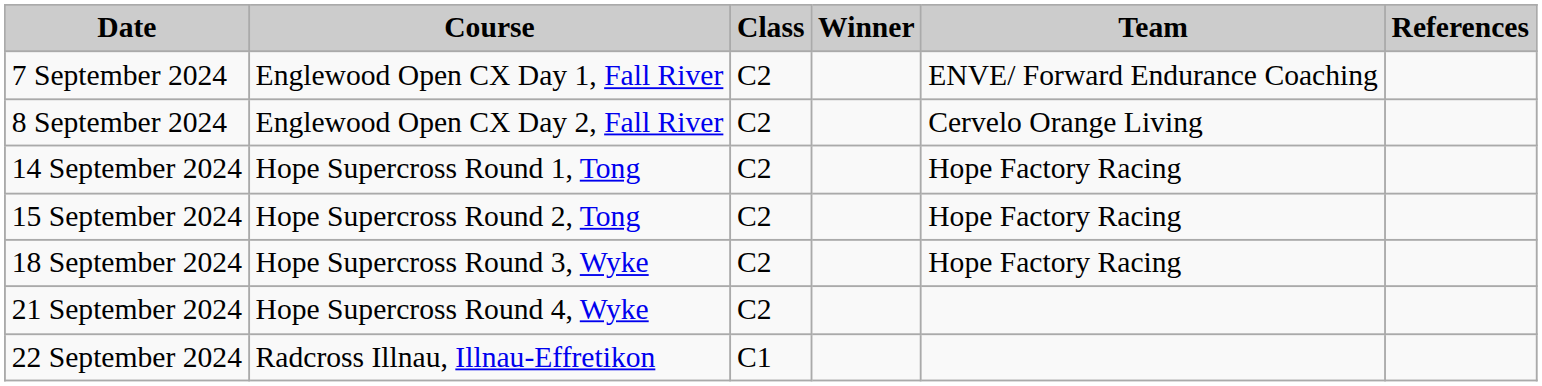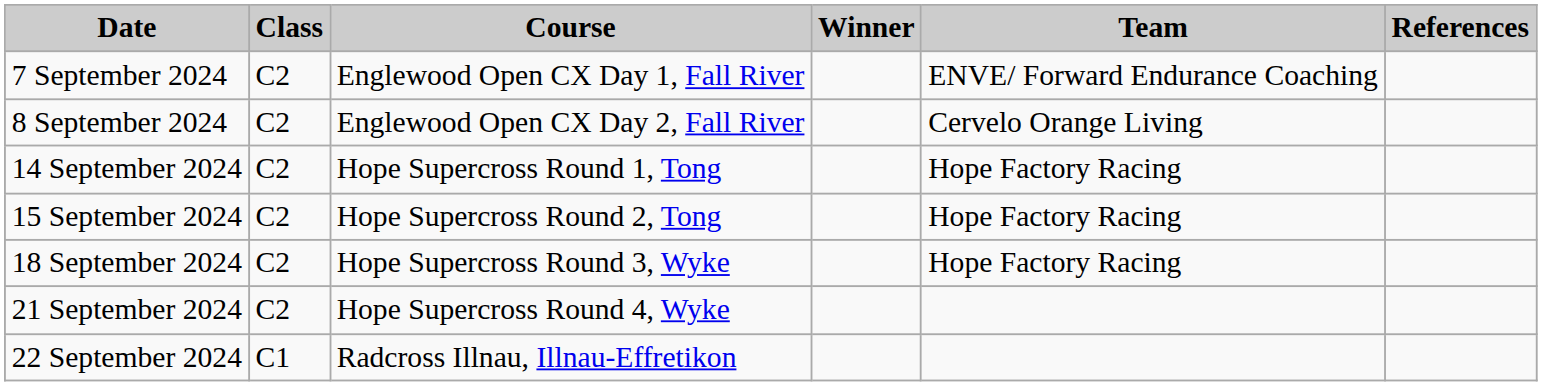columns swapped: Course <-> Class
